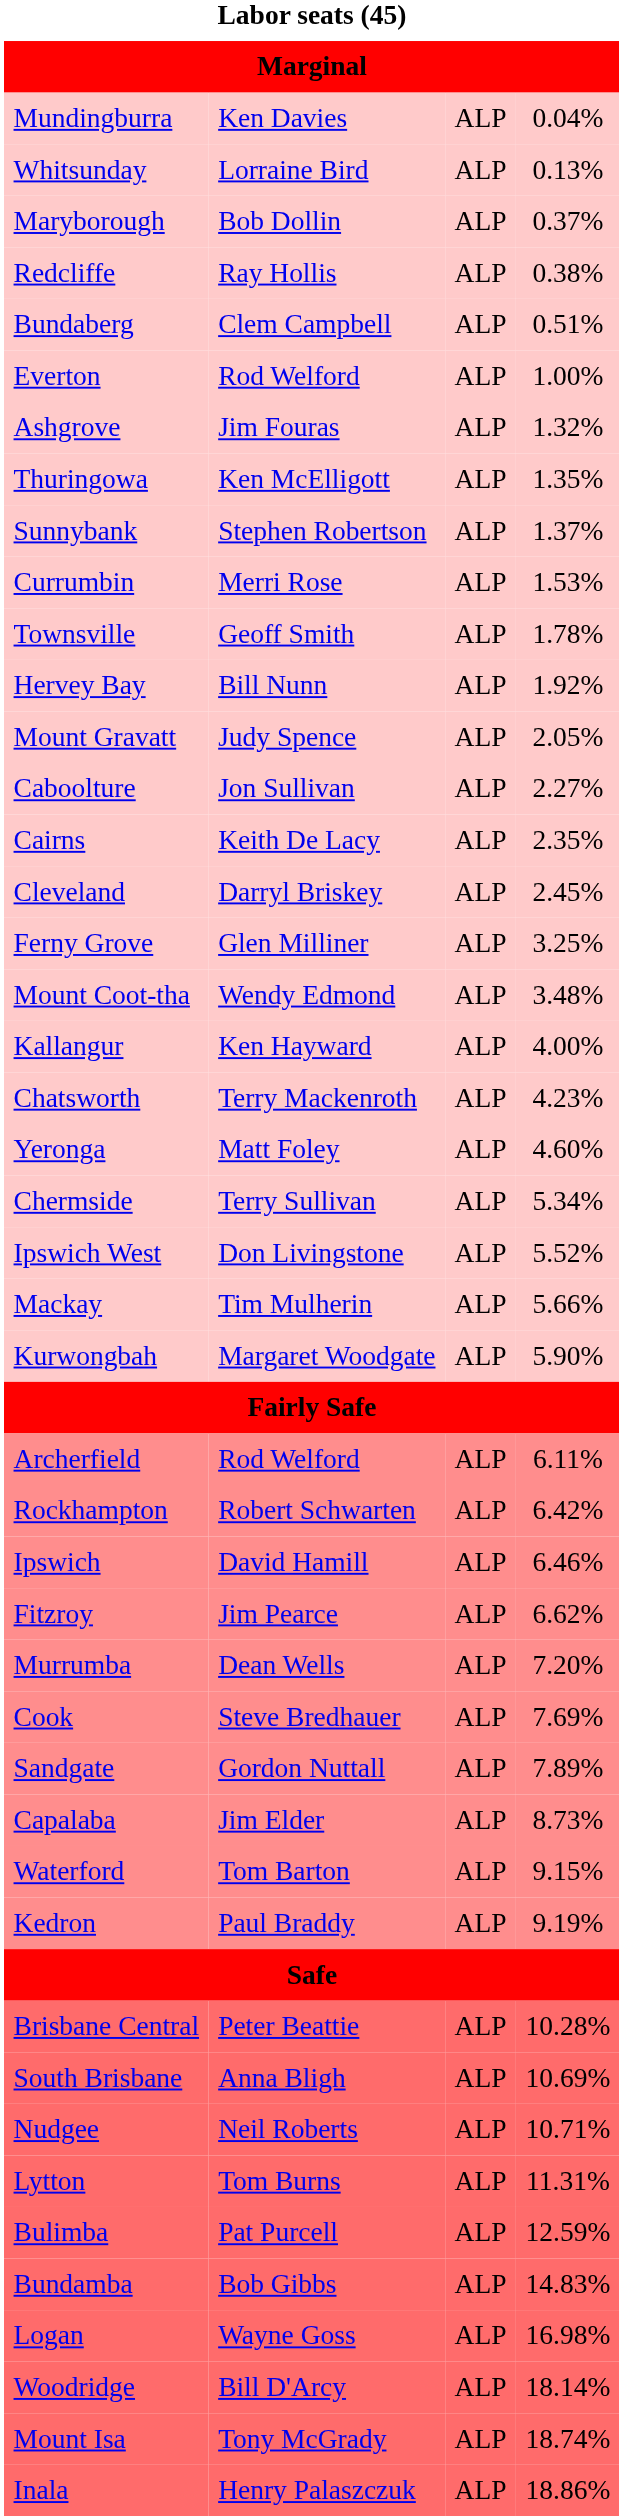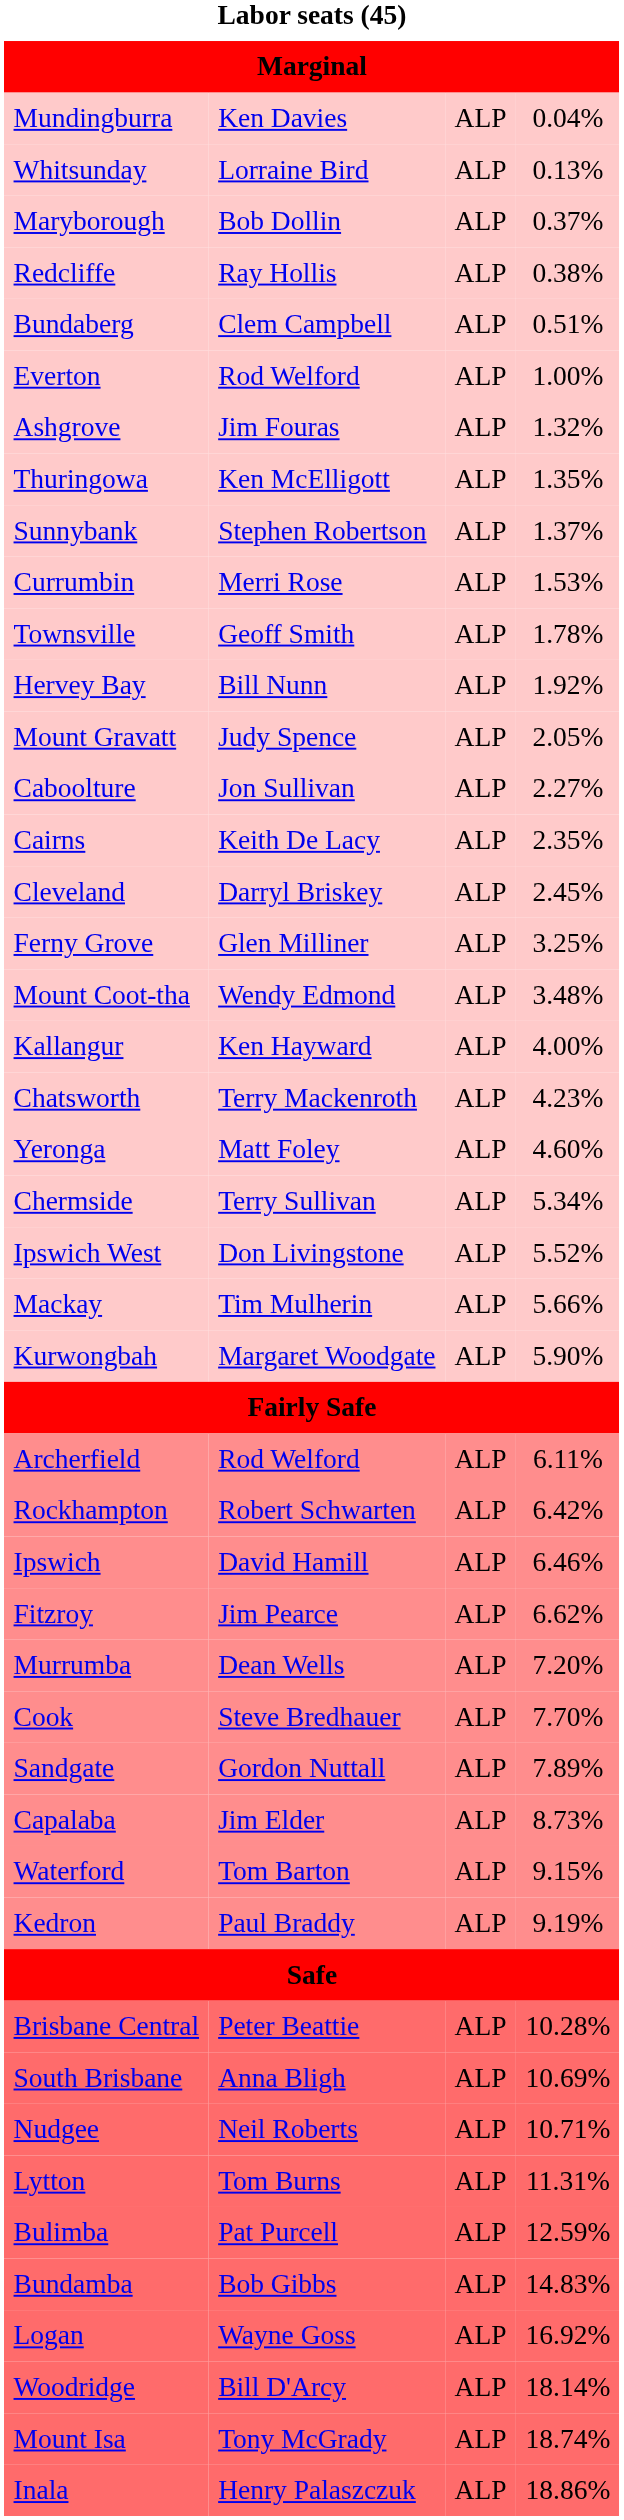Cook | column 4: 7.69% -> 7.70%
Logan | column 4: 16.98% -> 16.92%
